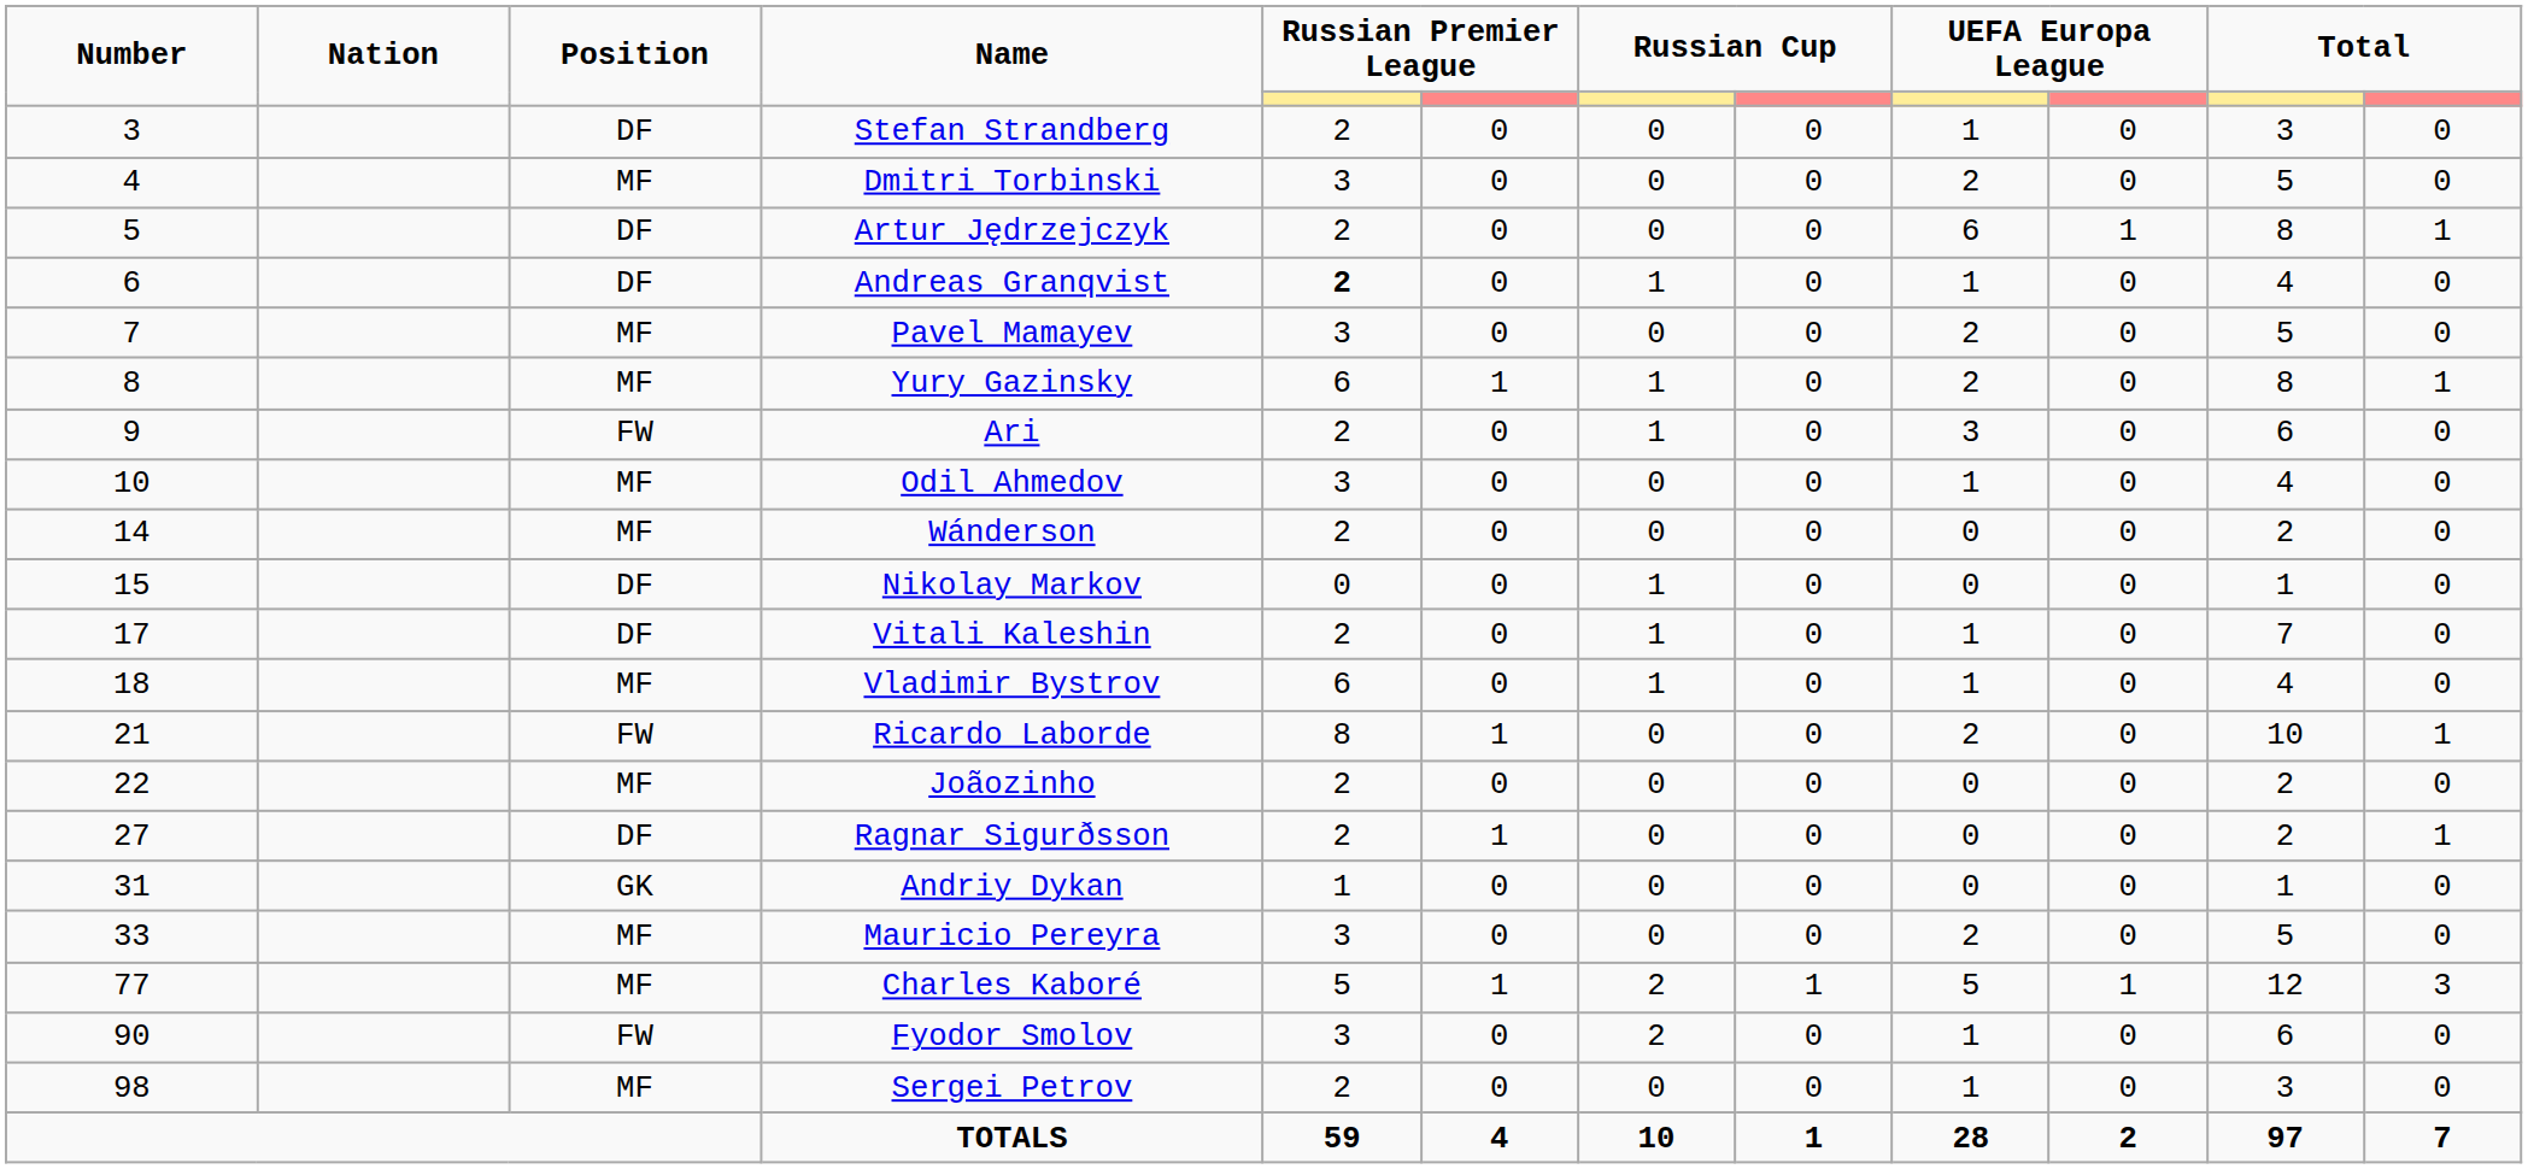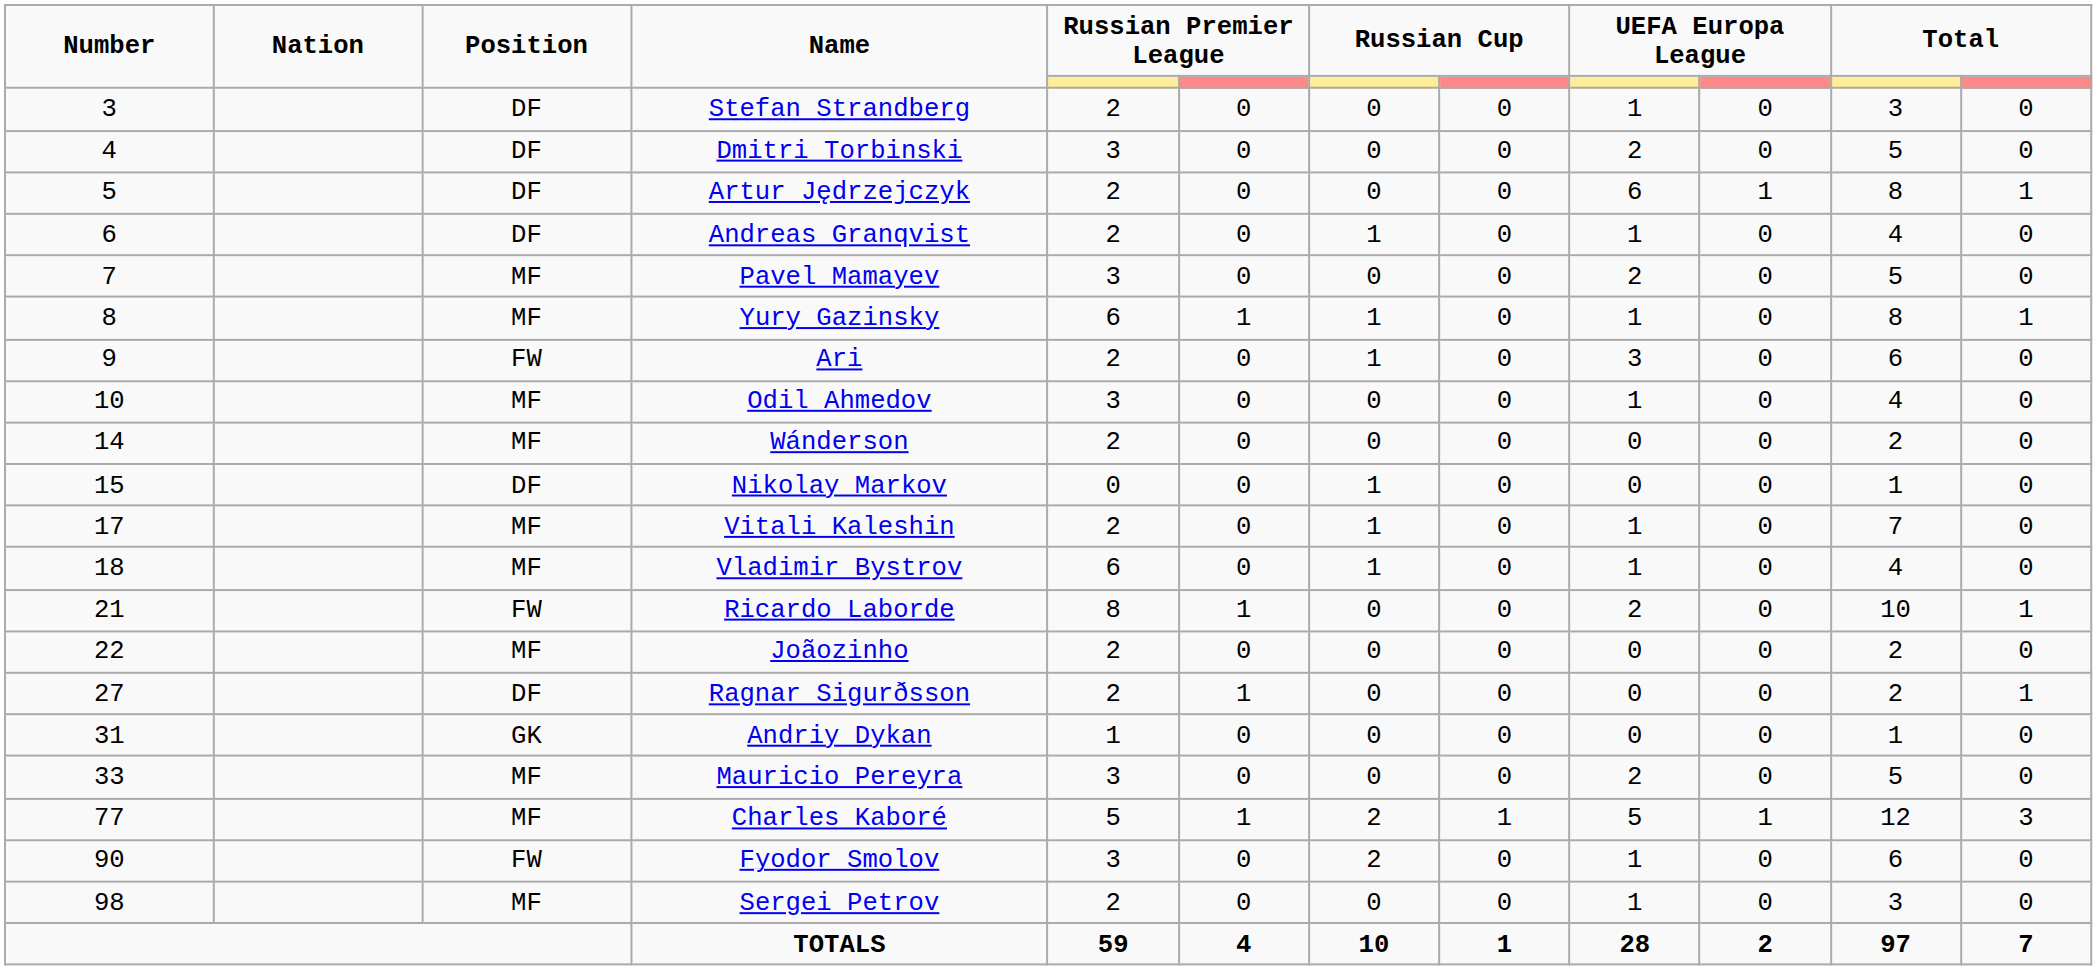Dmitri Torbinski | Position: MF -> DF
Andreas Granqvist | column 5: bold -> normal
Yury Gazinsky | column 9: 2 -> 1
Vitali Kaleshin | Position: DF -> MF
